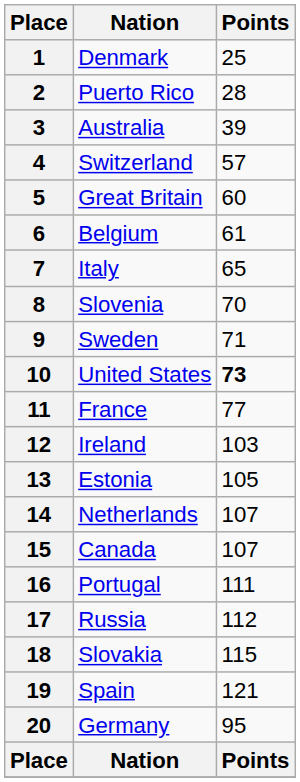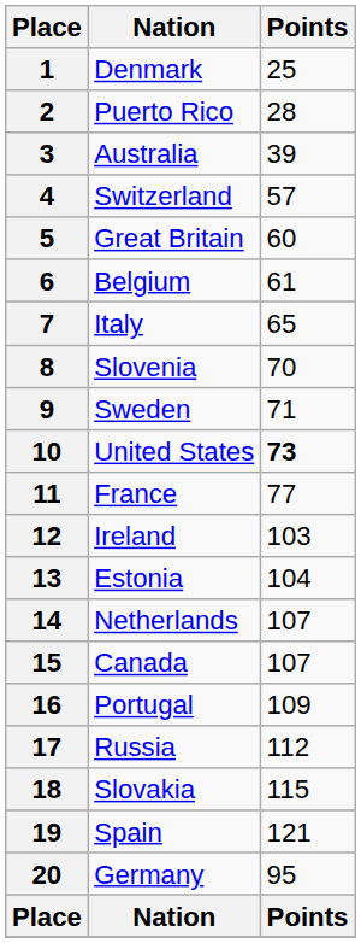13 | Points: 105 -> 104
16 | Points: 111 -> 109
